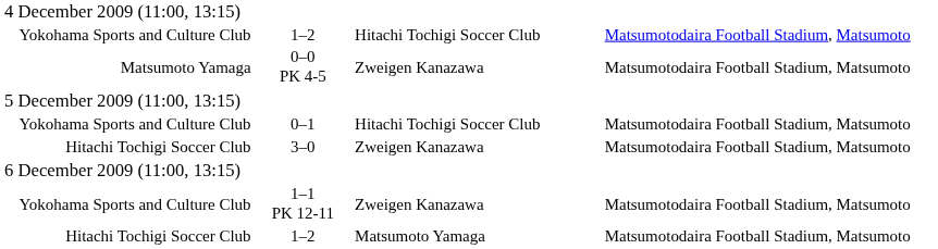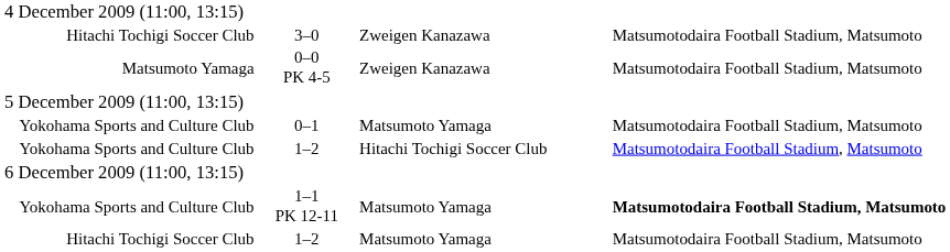rows swapped: Yokohama Sports and Culture Club / 1–2 <-> Hitachi Tochigi Soccer Club / 3–0
Yokohama Sports and Culture Club / 0–1 | column 3: Hitachi Tochigi Soccer Club -> Matsumoto Yamaga
Yokohama Sports and Culture Club / 1–1 PK 12-11 | column 3: Zweigen Kanazawa -> Matsumoto Yamaga
Yokohama Sports and Culture Club / 1–1 PK 12-11 | column 4: normal -> bold
